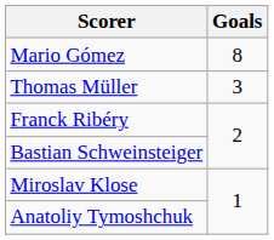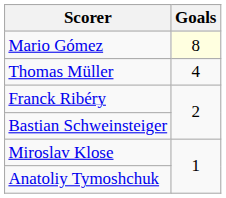Mario Gómez | Goals: no background -> lightyellow background
Thomas Müller | Goals: 3 -> 4
